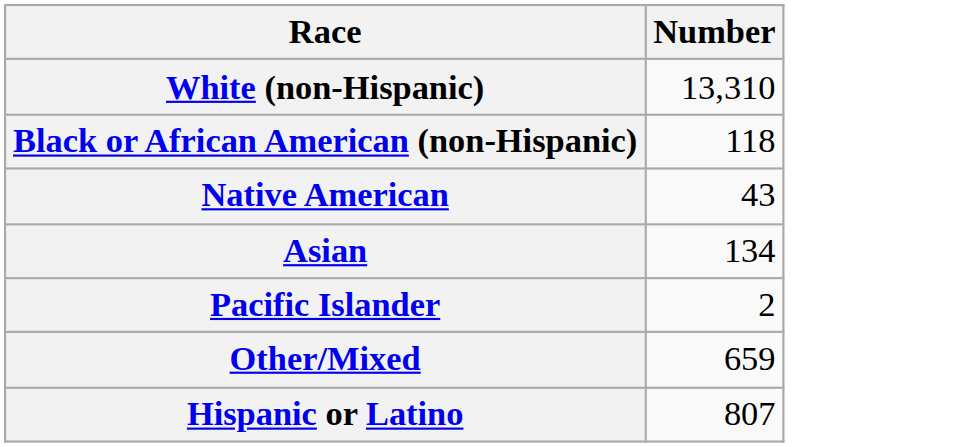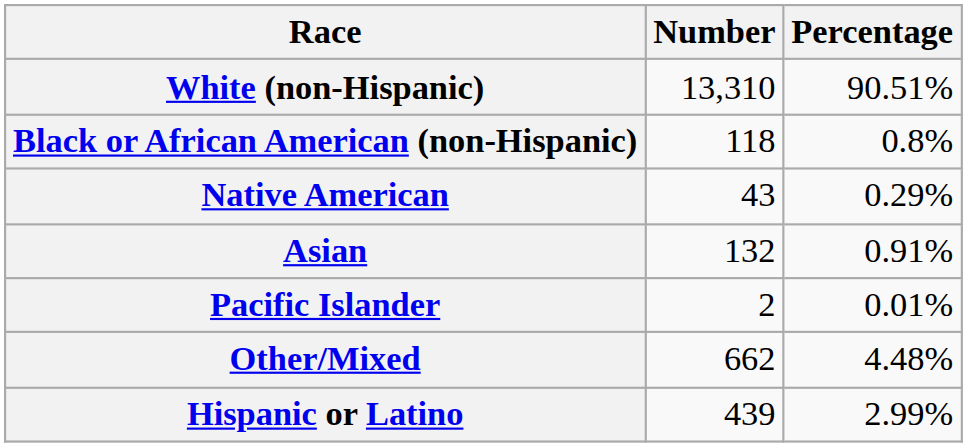+ column: Percentage | 90.51% | 0.8% | 0.29% | 0.91% | 0.01% | 4.48% | 2.99%
Asian | Number: 134 -> 132
Other/Mixed | Number: 659 -> 662
Hispanic or Latino | Number: 807 -> 439
